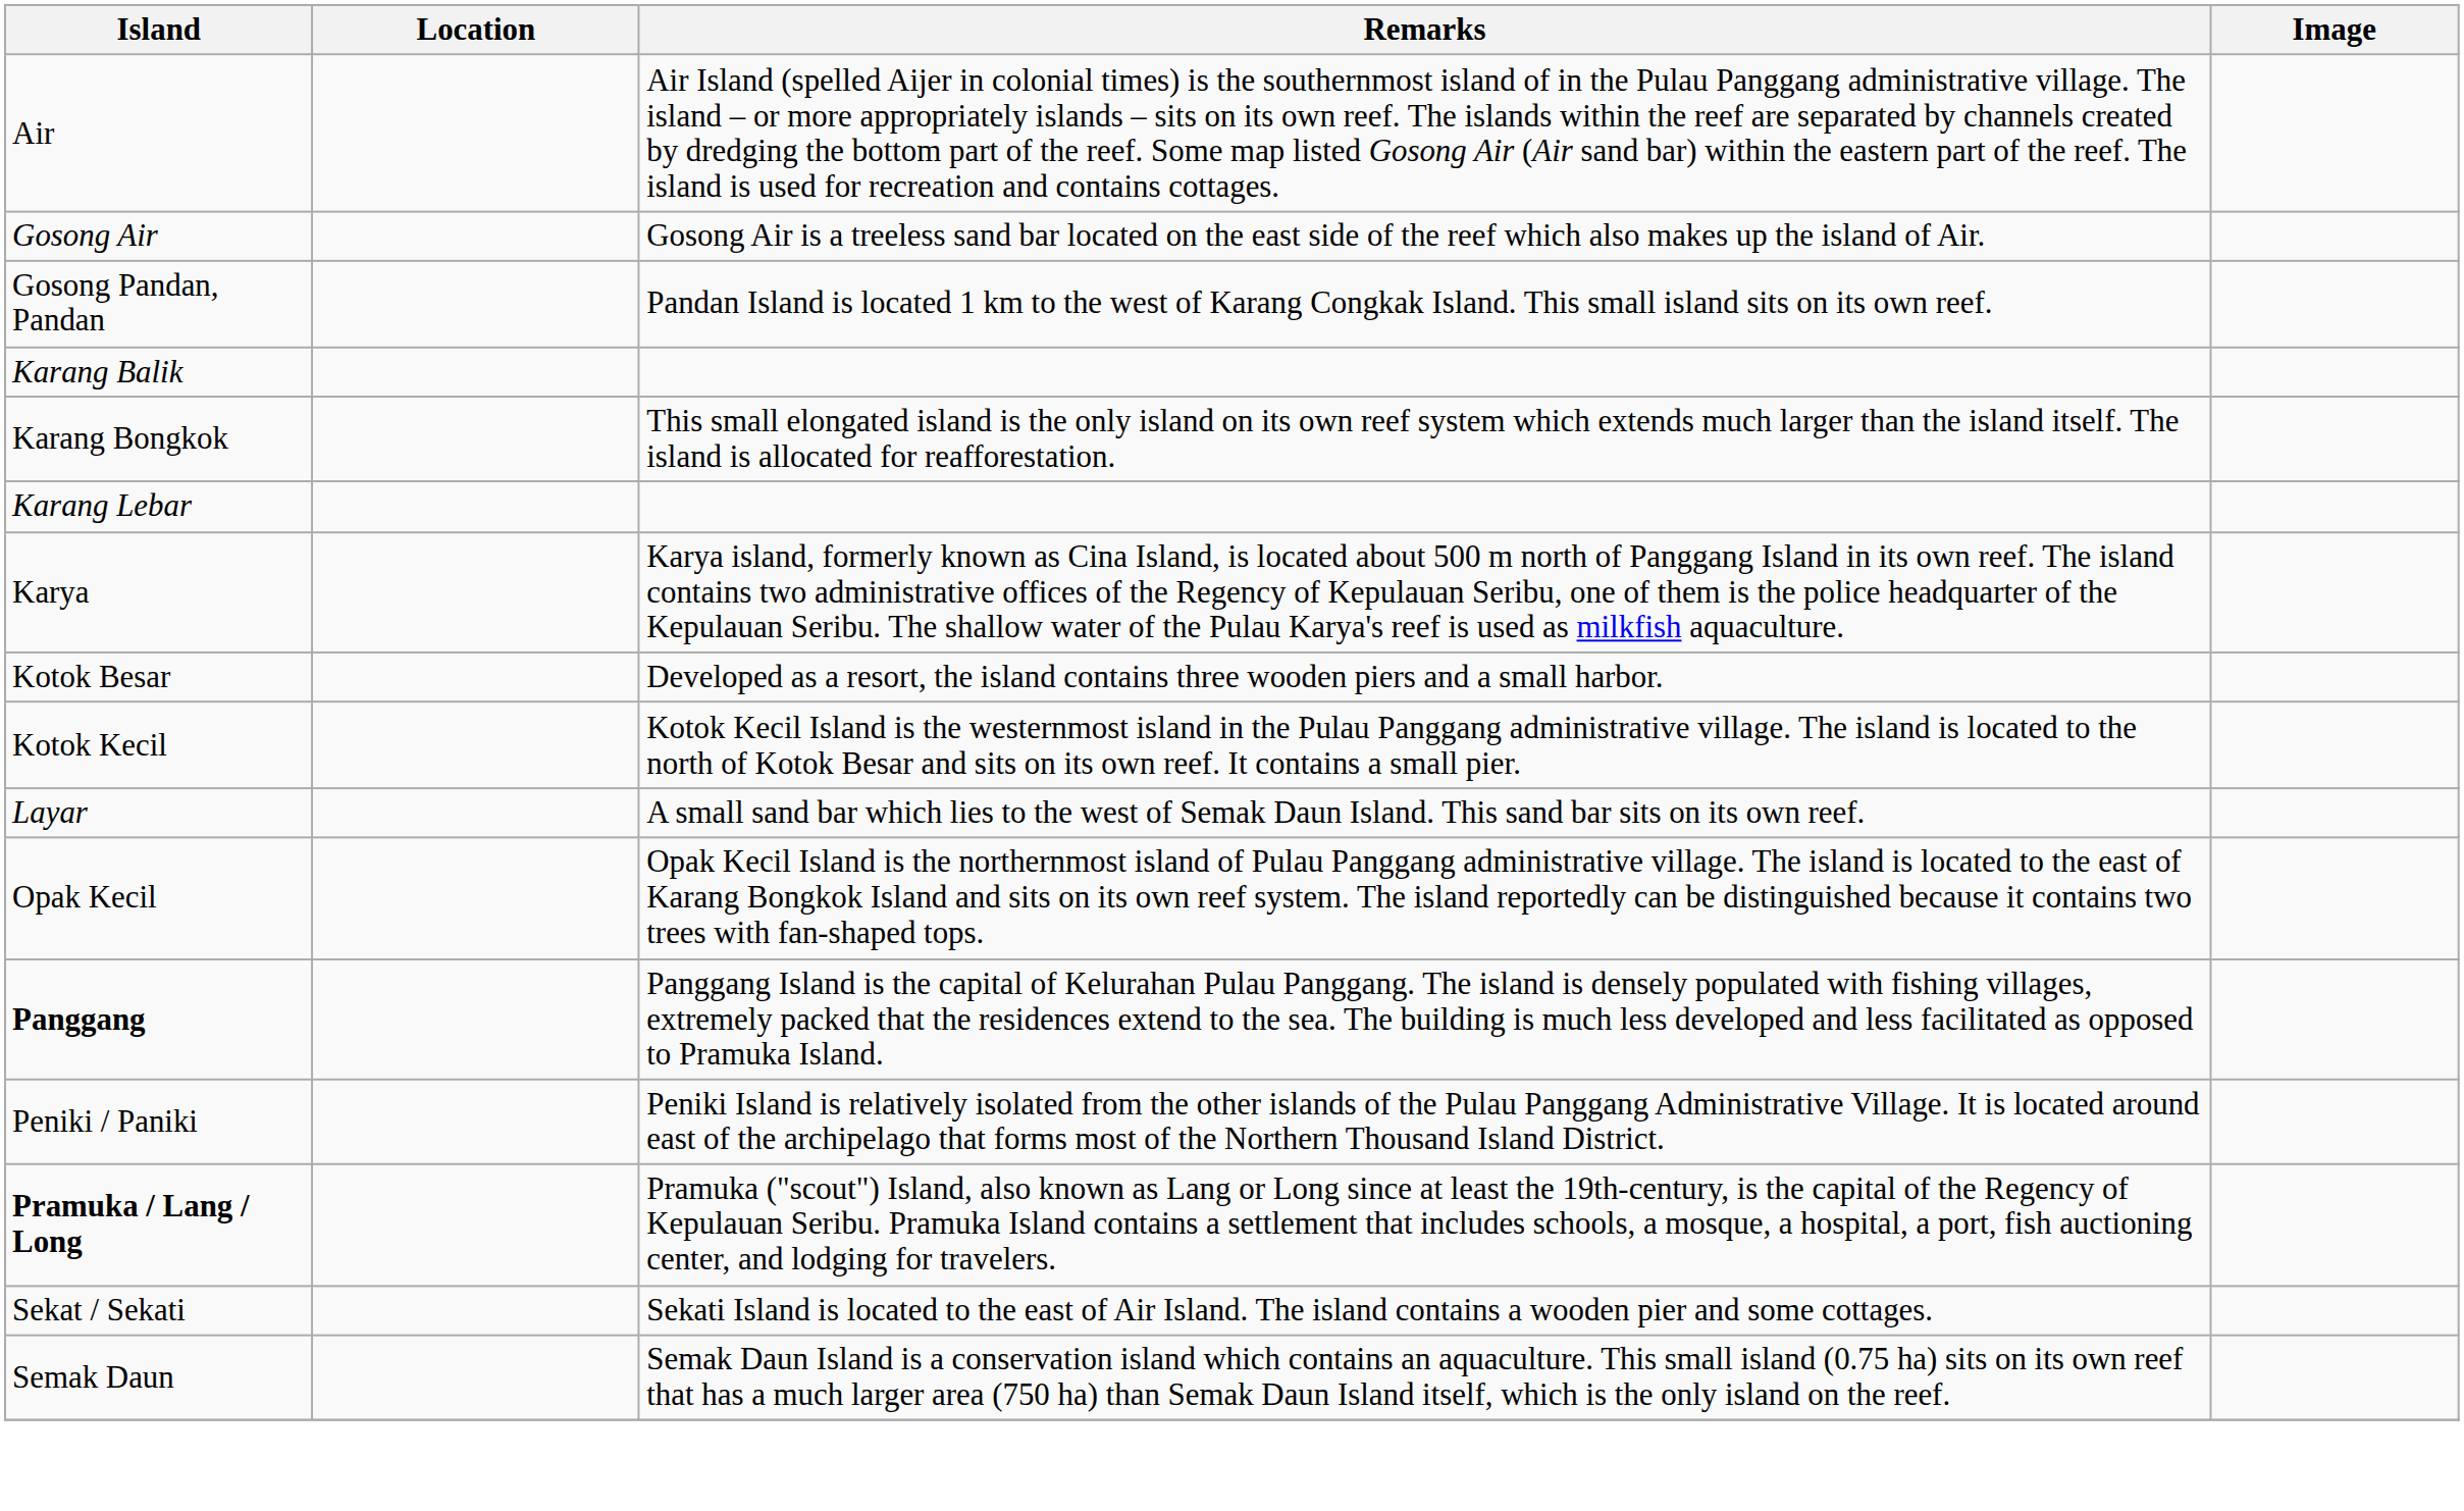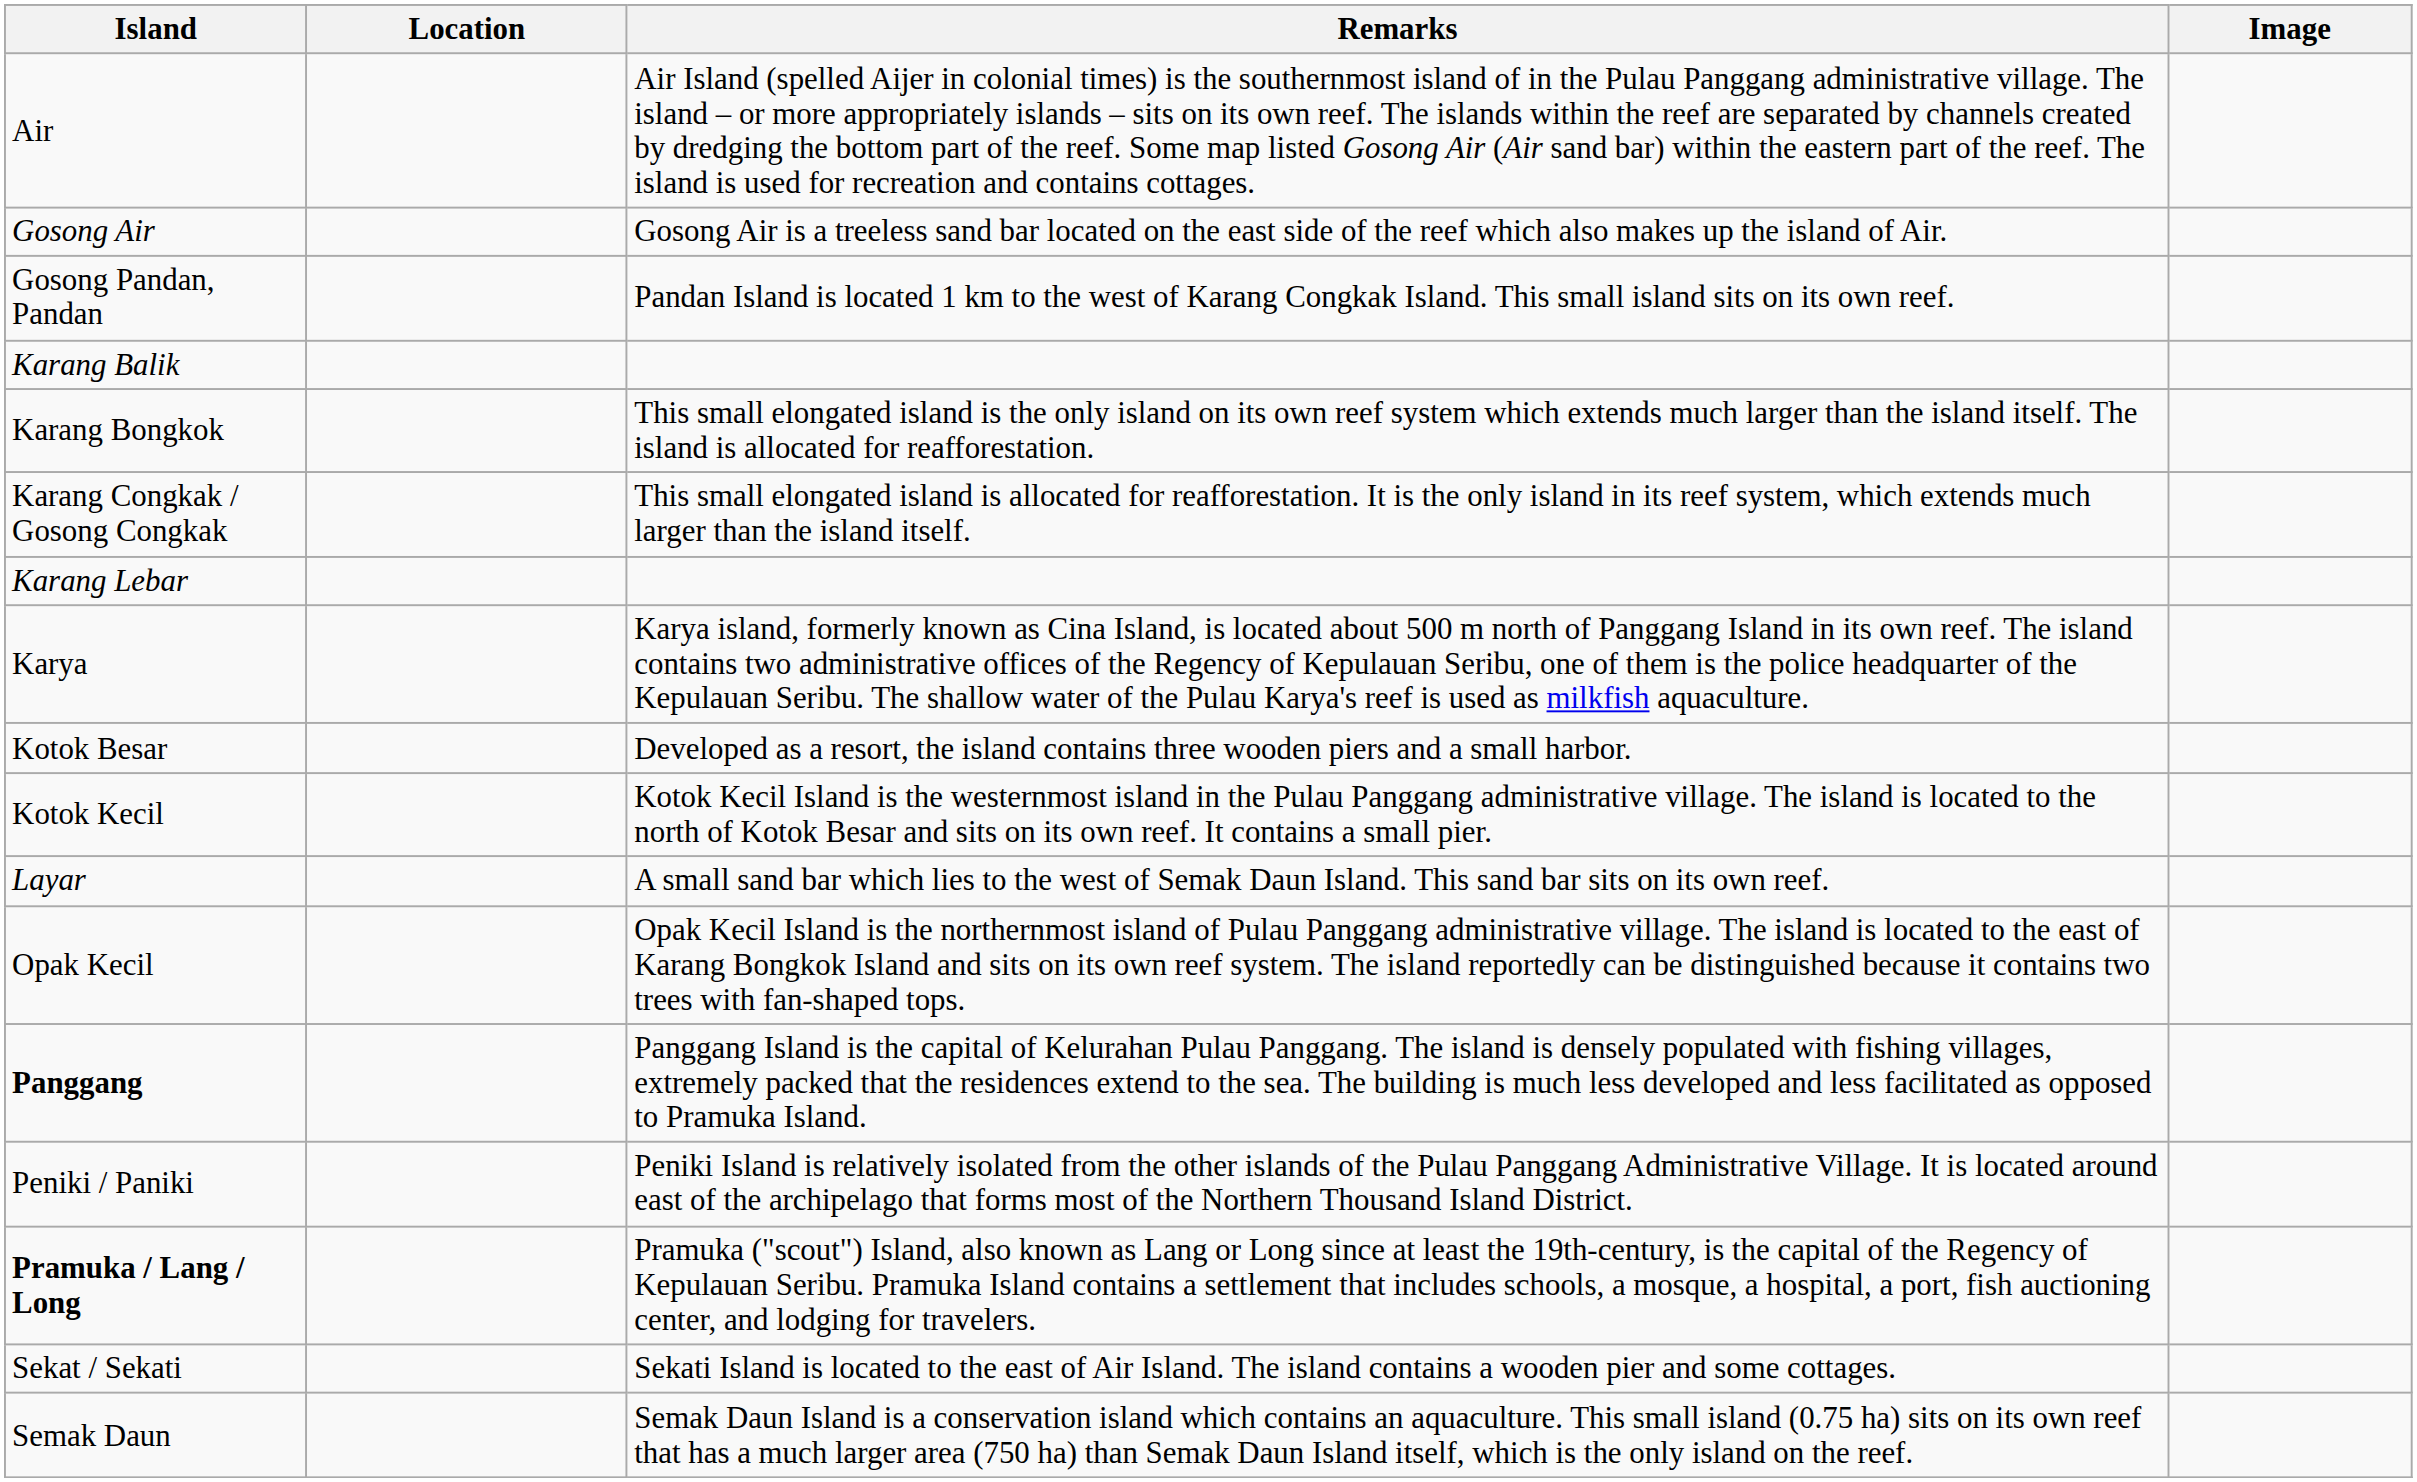+ row: Karang Congkak / Gosong Congkak | This small elongated island is allocated for reafforestation. It is the only island in its reef system, which extends much larger than the island itself.
